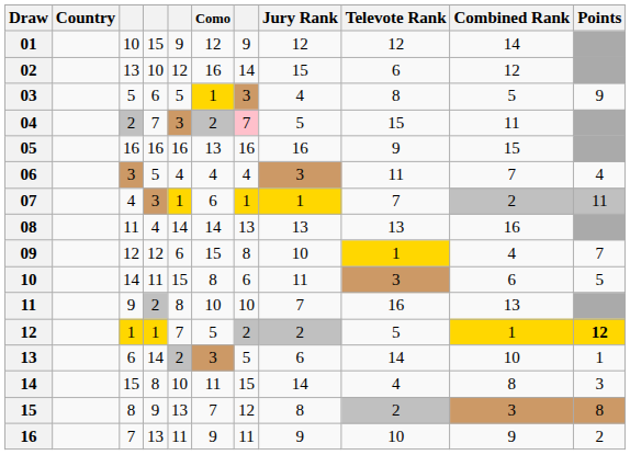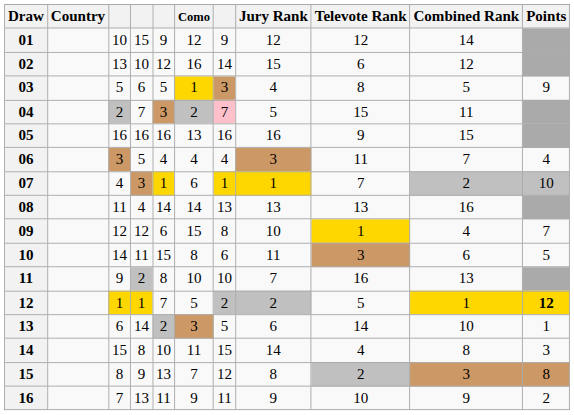07 | Points: 11 -> 10
